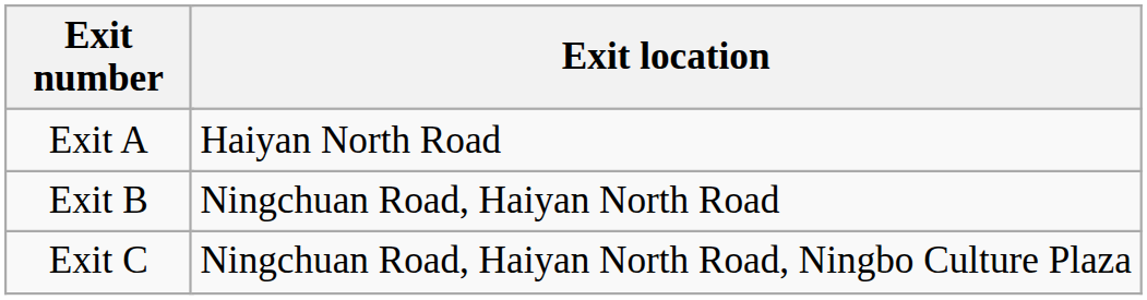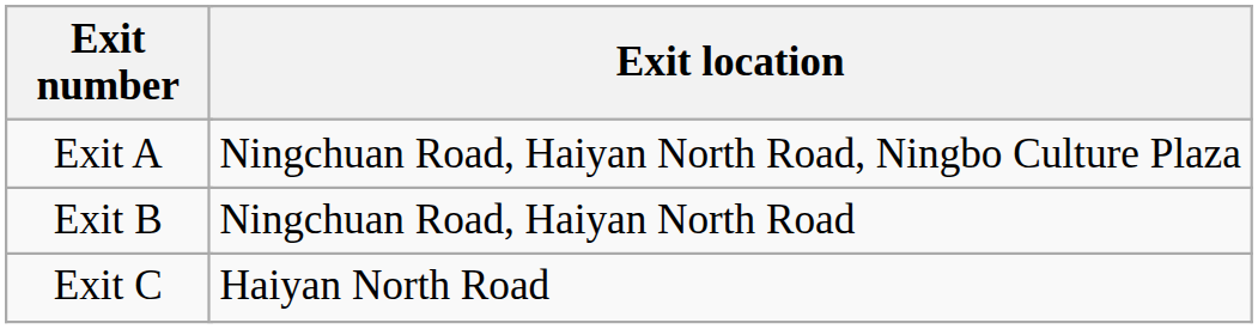Exit A | Exit location: Haiyan North Road -> Ningchuan Road, Haiyan North Road, Ningbo Culture Plaza
Exit C | Exit location: Ningchuan Road, Haiyan North Road, Ningbo Culture Plaza -> Haiyan North Road
